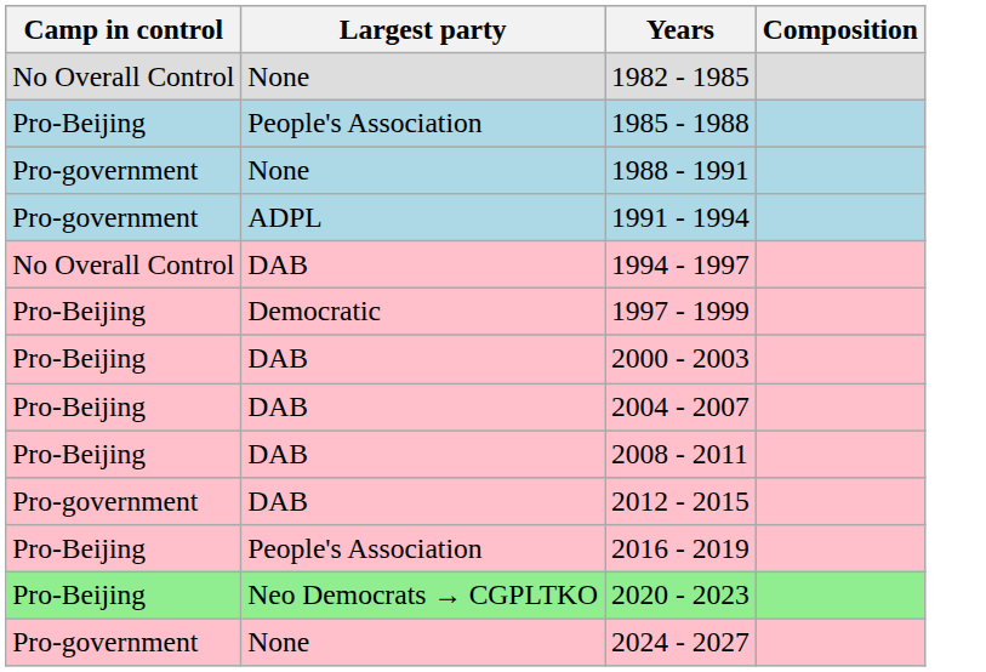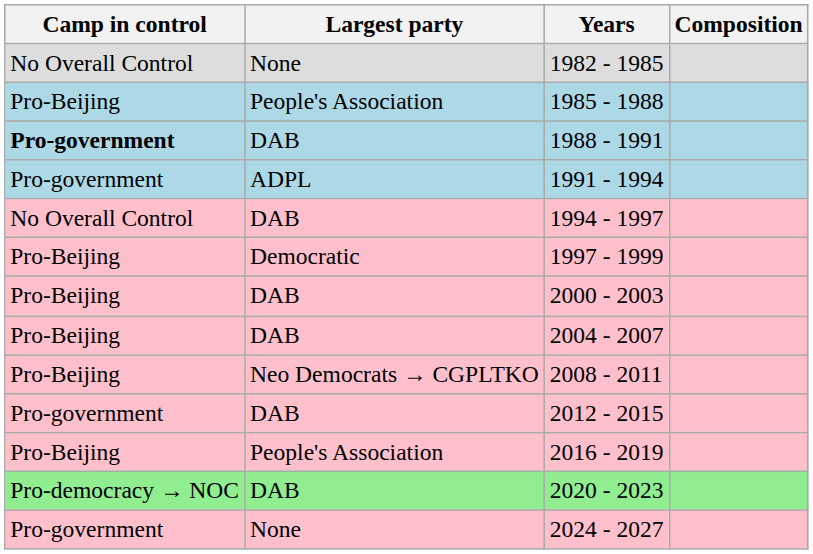1988 - 1991 | Camp in control: normal -> bold
1988 - 1991 | Largest party: None -> DAB
2008 - 2011 | Largest party: DAB -> Neo Democrats → CGPLTKO
2020 - 2023 | Camp in control: Pro-Beijing -> Pro-democracy → NOC
2020 - 2023 | Largest party: Neo Democrats → CGPLTKO -> DAB
